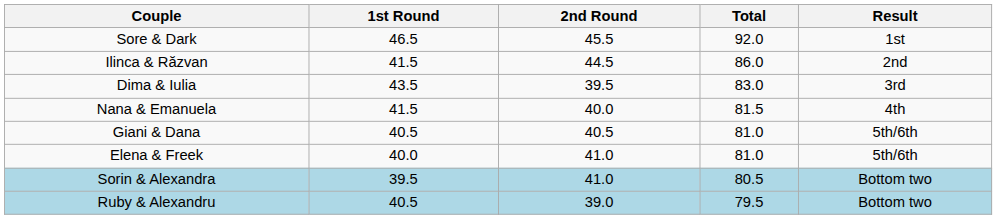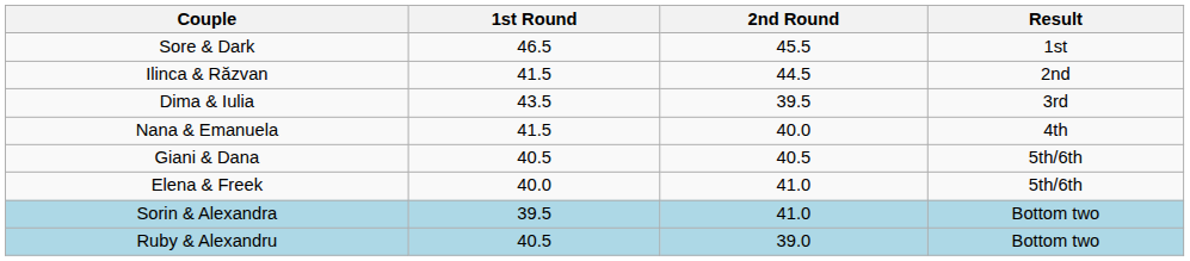- column: Total | 92.0 | 86.0 | 83.0 | 81.5 | 81.0 | 81.0 | 80.5 | 79.5
